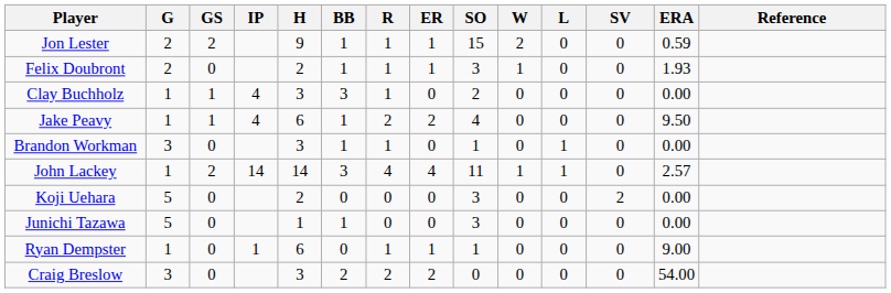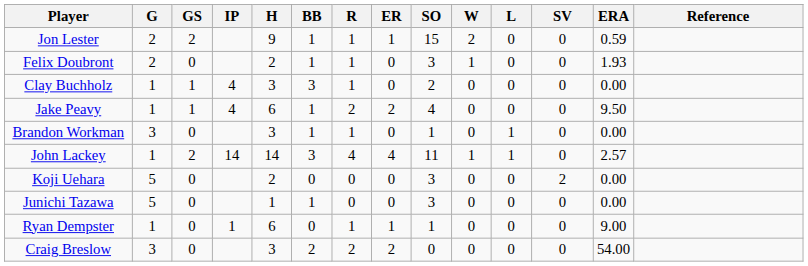Felix Doubront | ER: 1 -> 0
